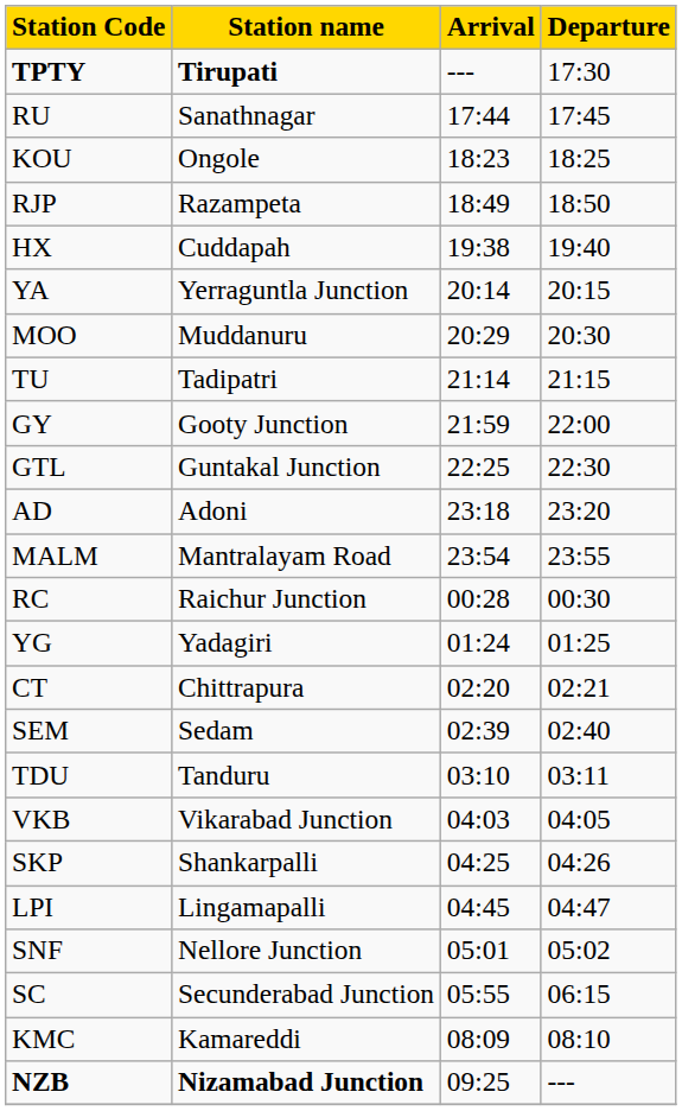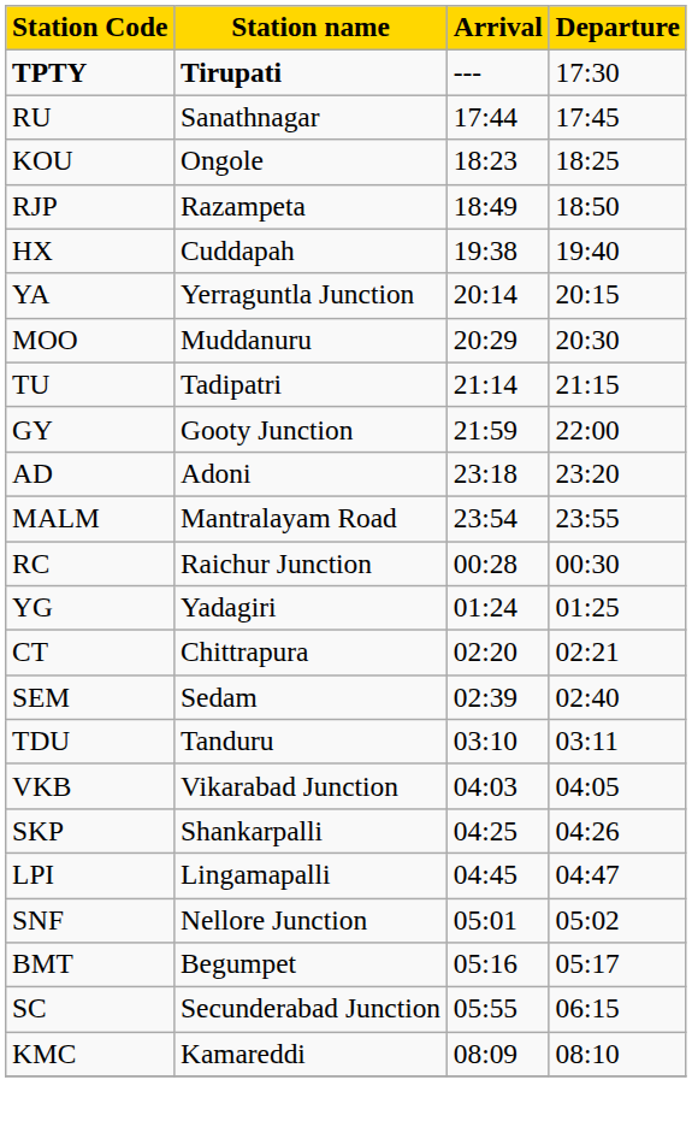- row: GTL | Guntakal Junction | 22:25 | 22:30
+ row: BMT | Begumpet | 05:16 | 05:17
- row: NZB | Nizamabad Junction | 09:25 | ---
